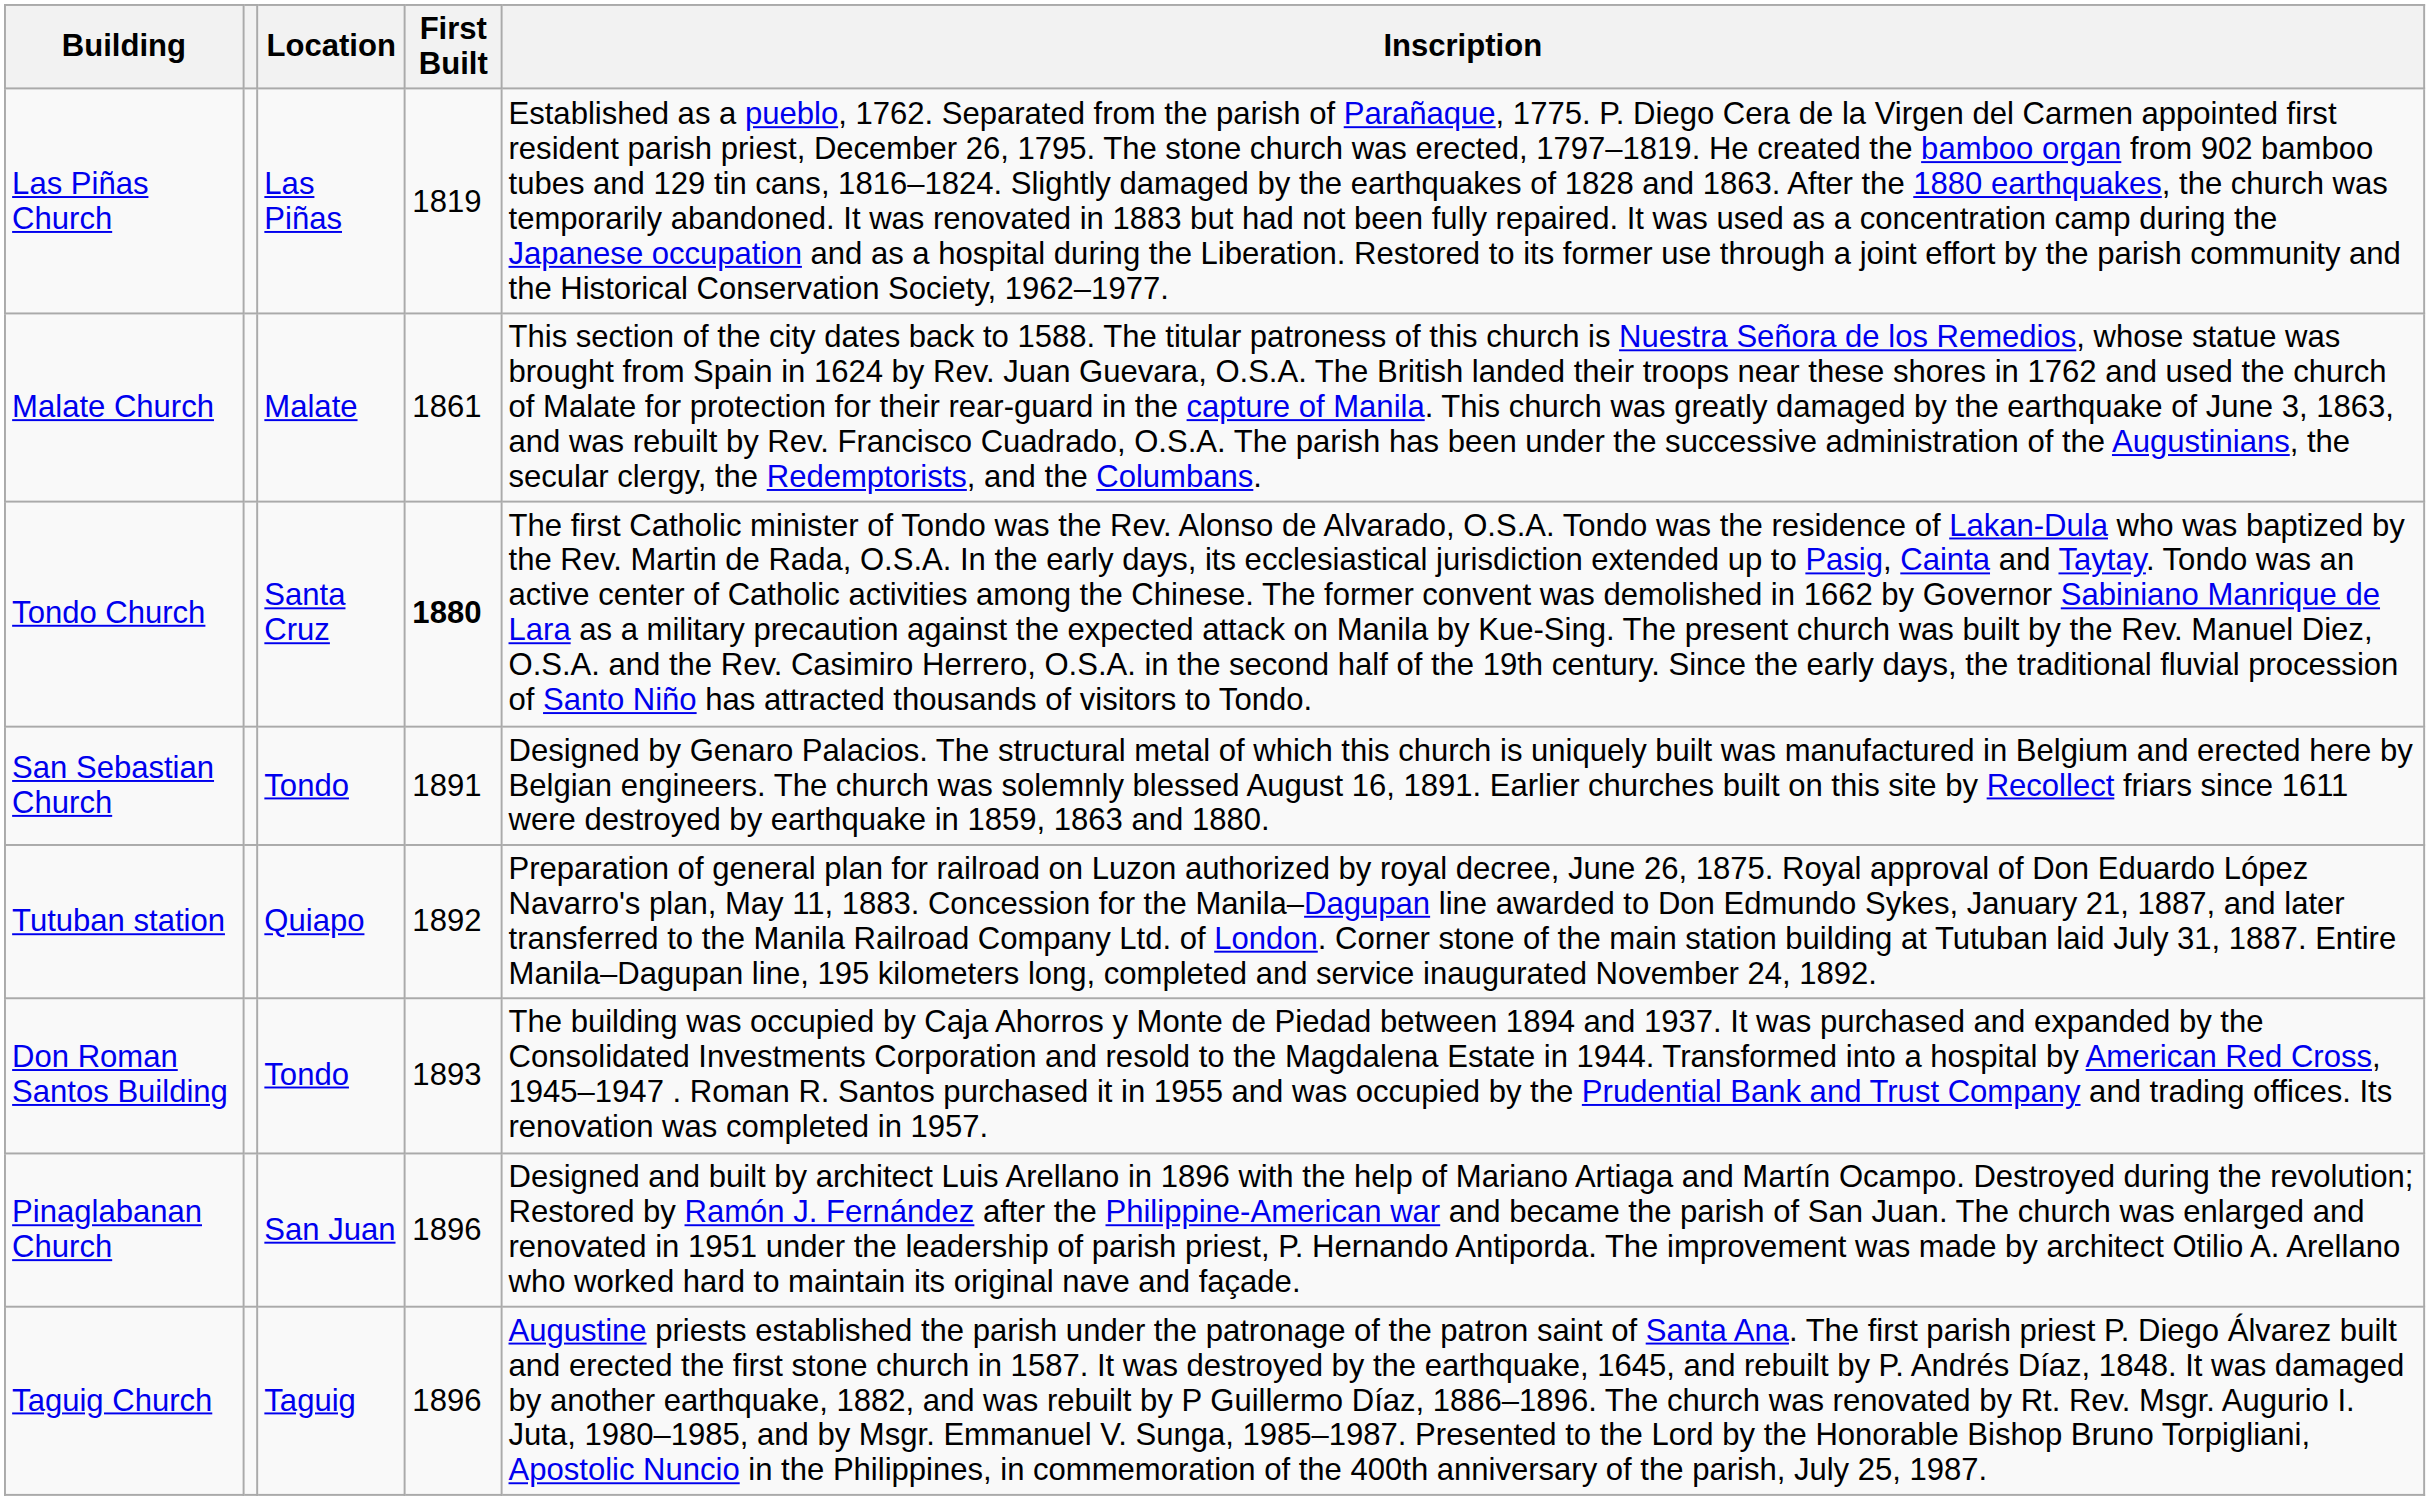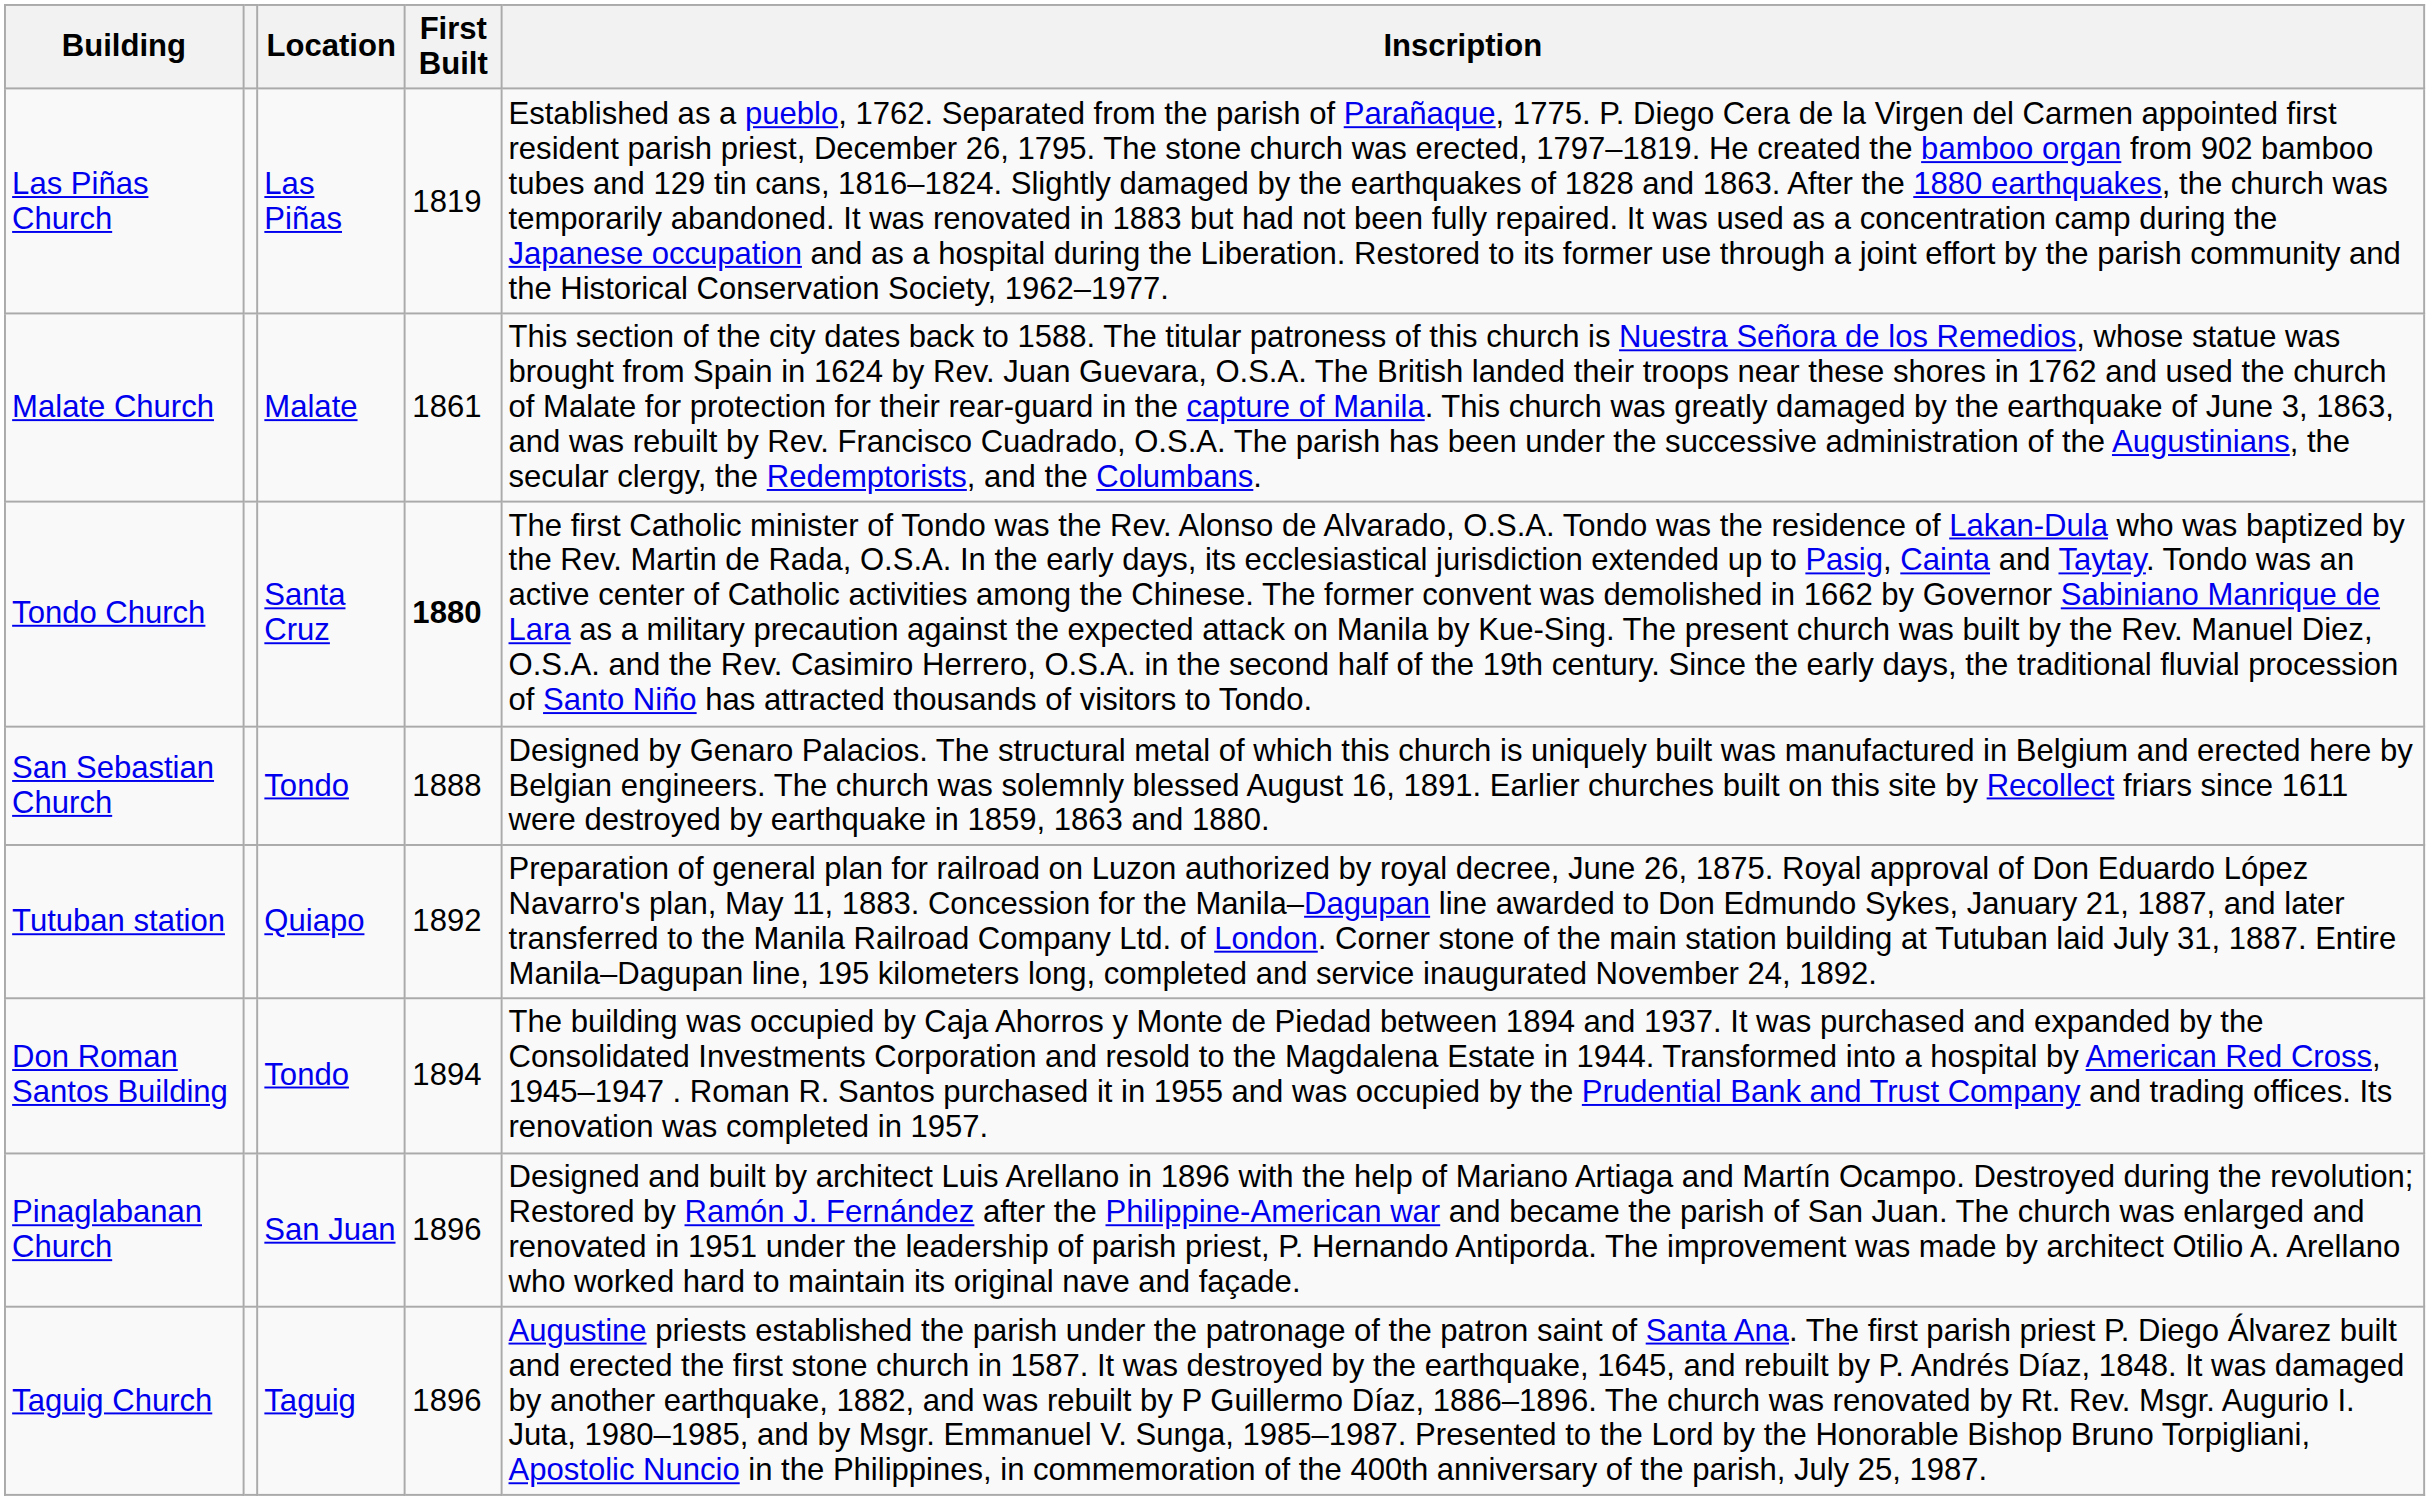San Sebastian Church | First Built: 1891 -> 1888
Don Roman Santos Building | First Built: 1893 -> 1894
